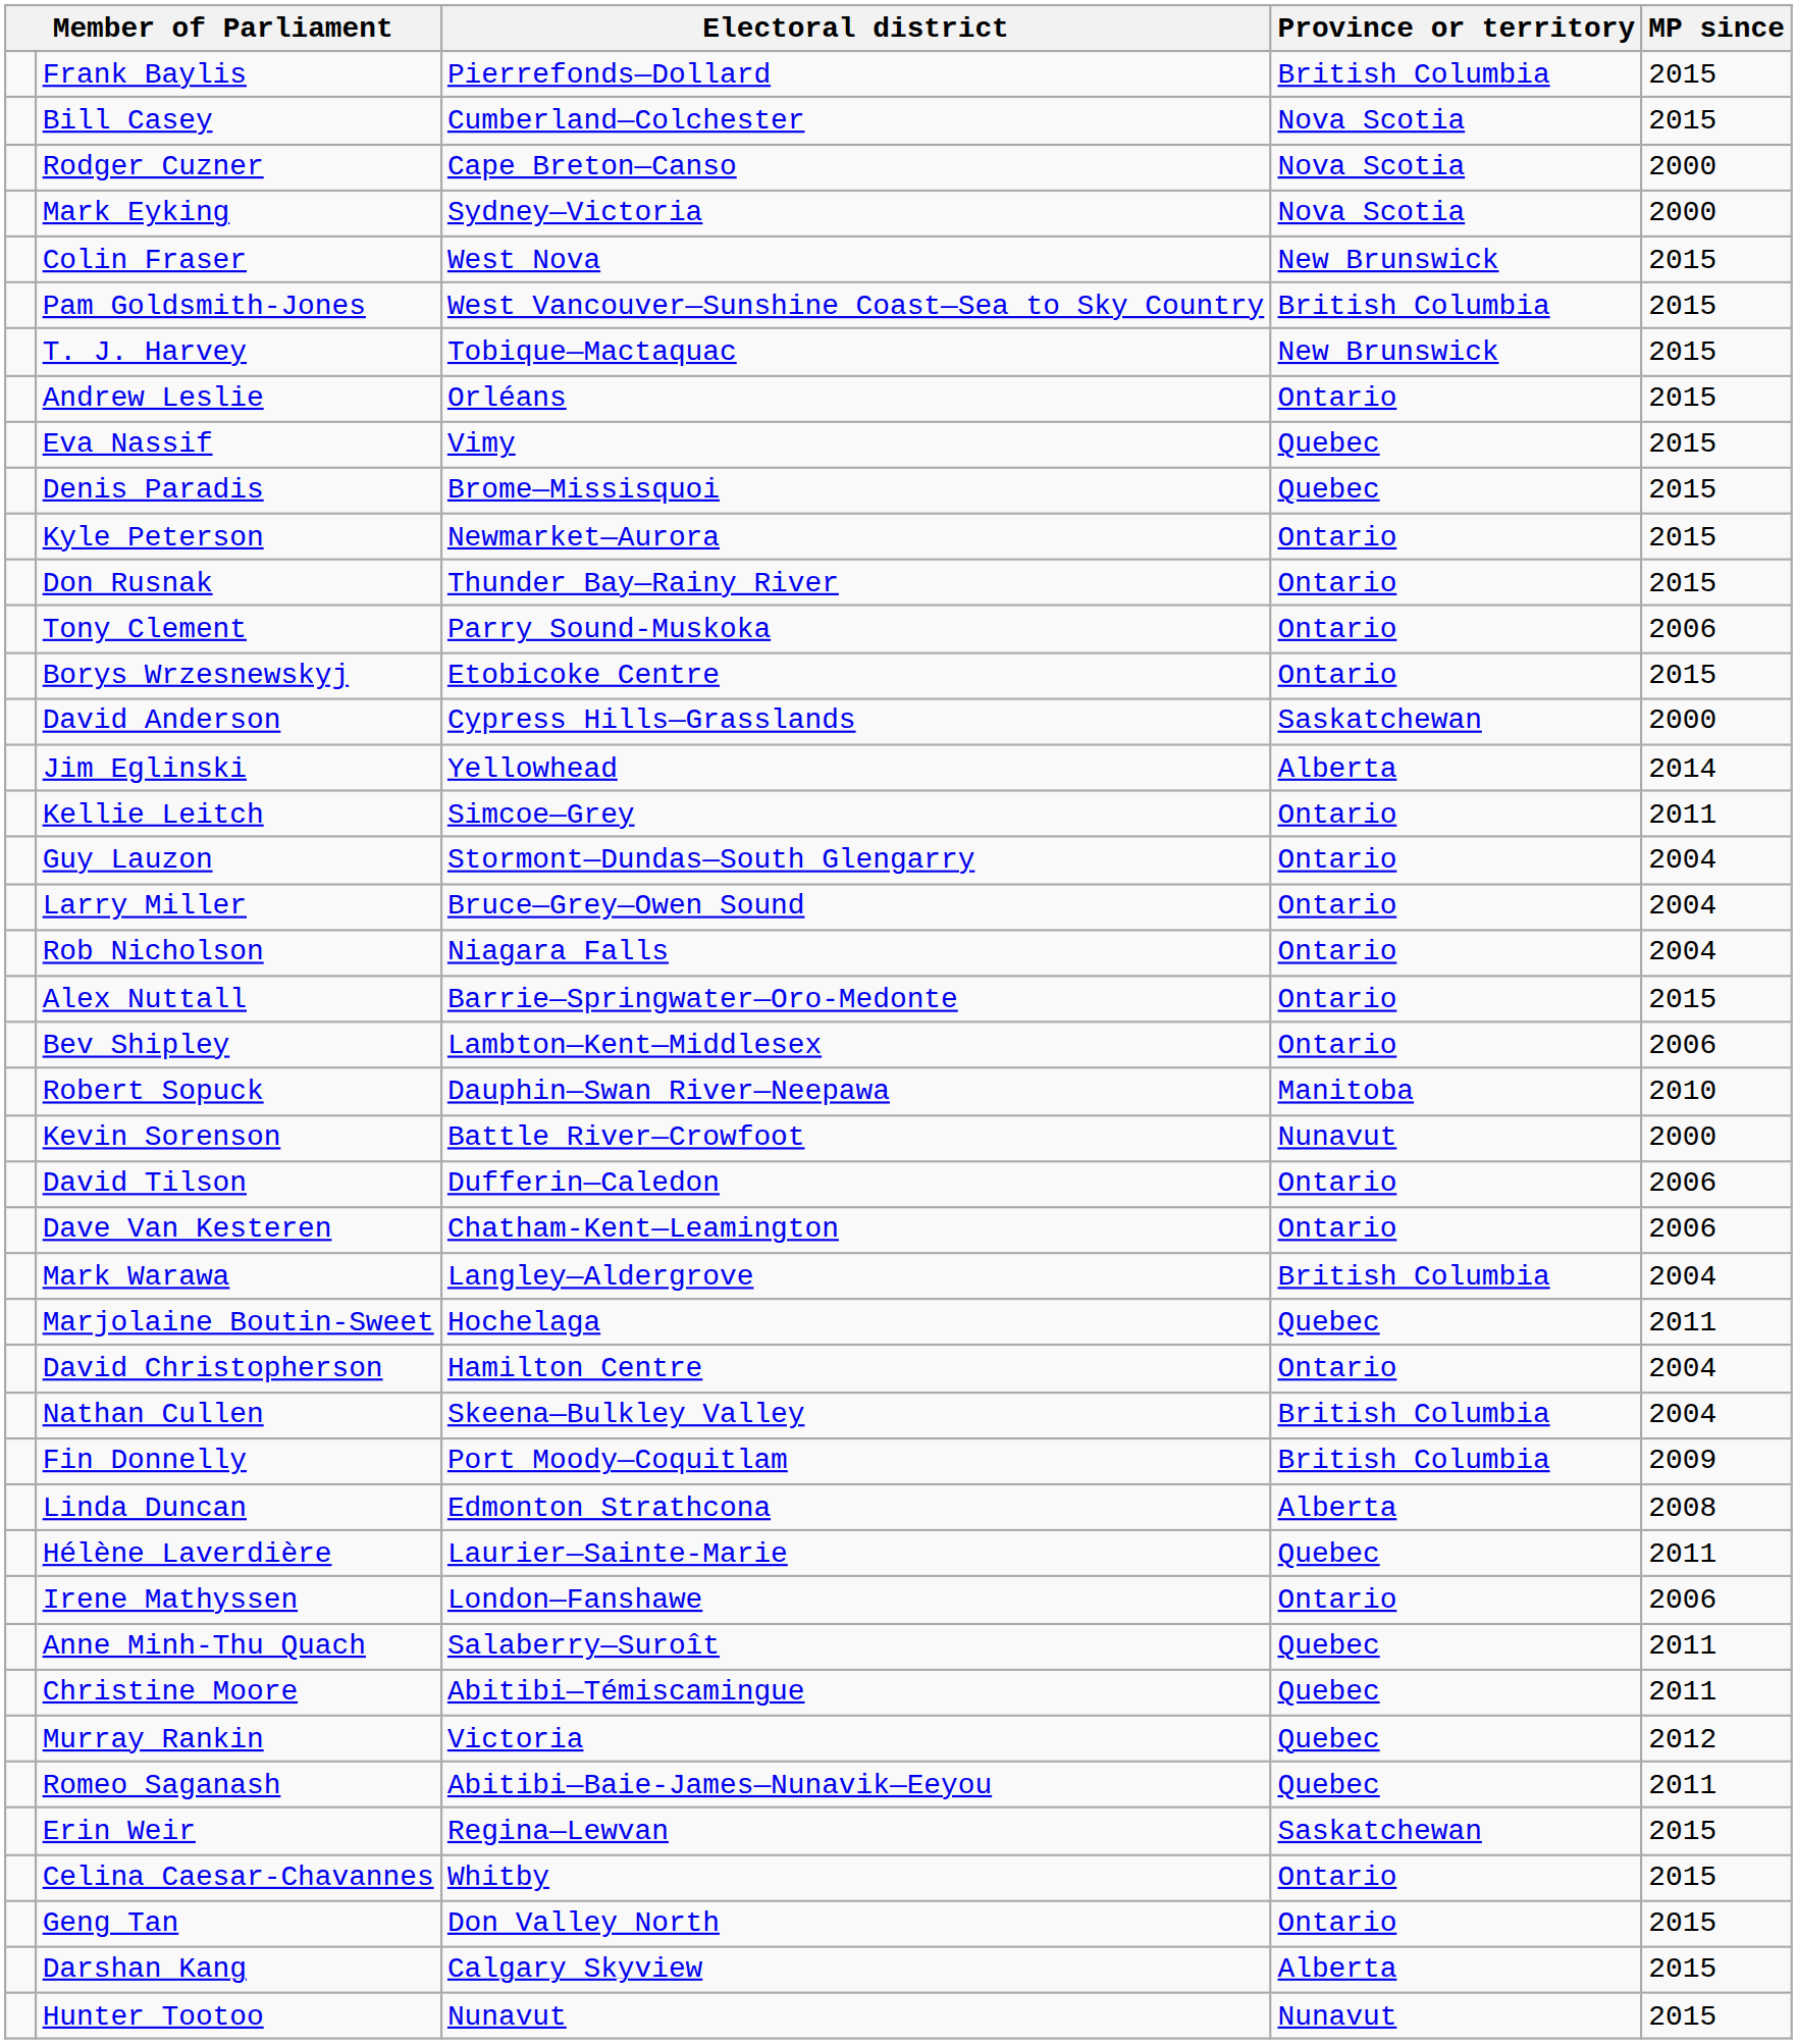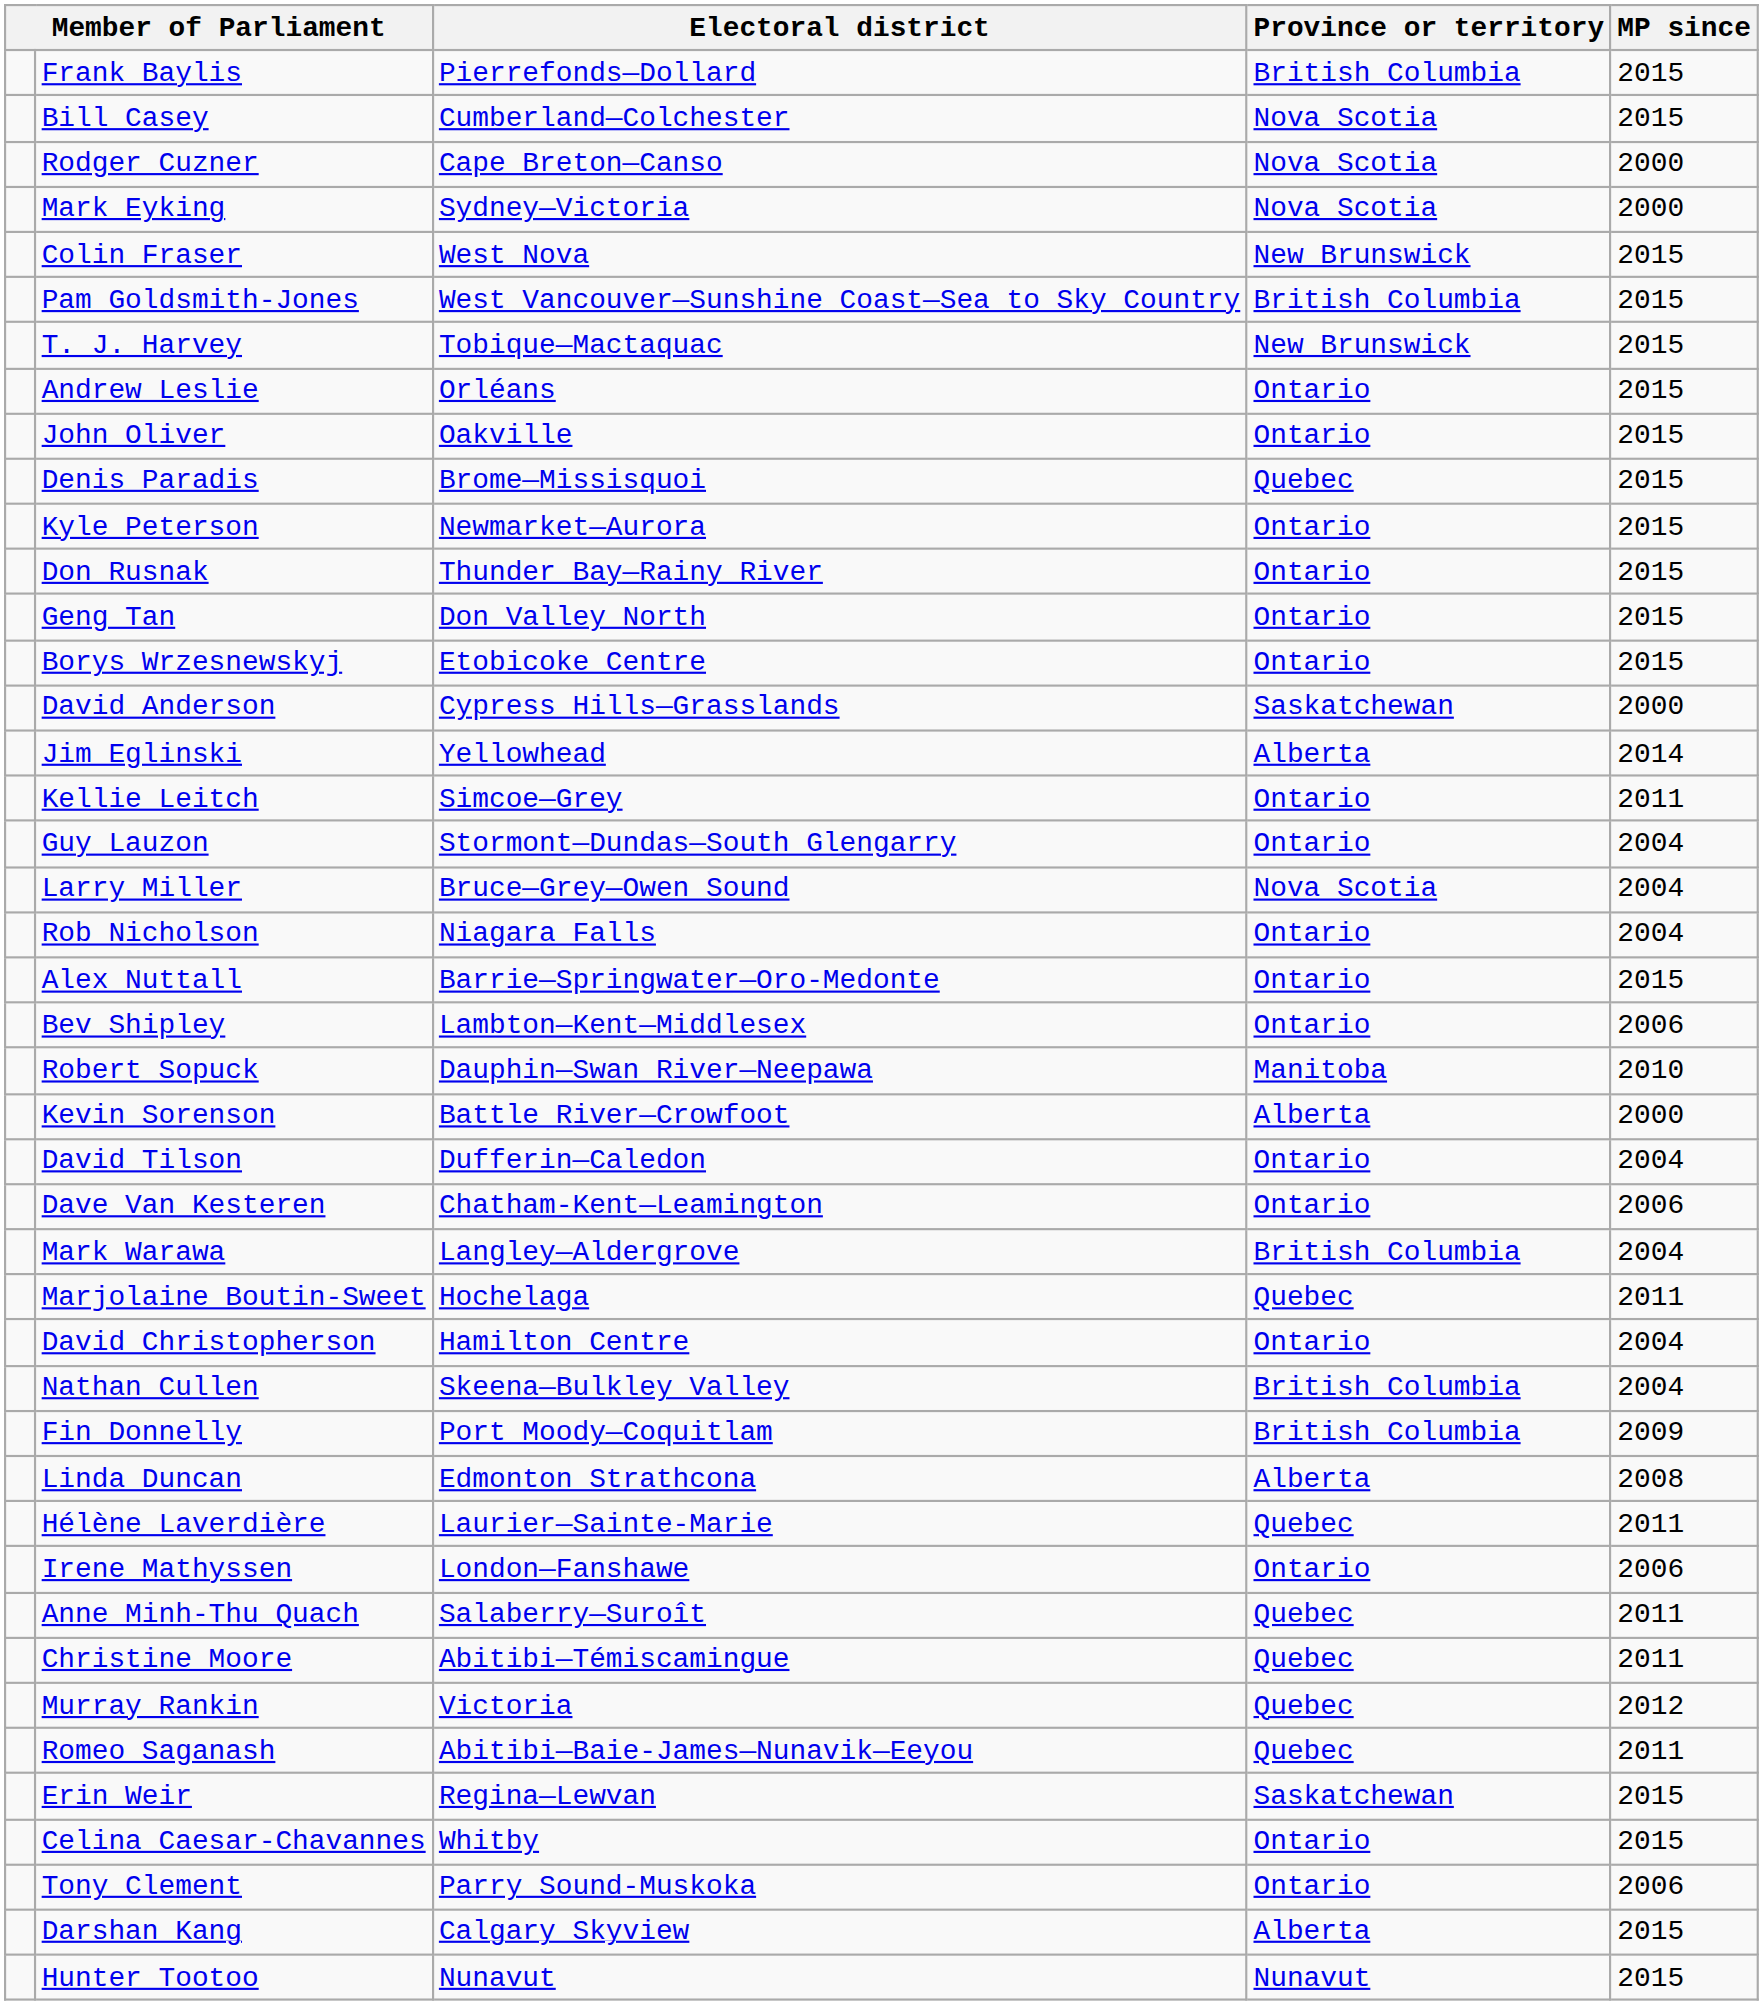- row: Eva Nassif | Vimy | Quebec | 2015
+ row: John Oliver | Oakville | Ontario | 2015
rows swapped: Geng Tan <-> Tony Clement
Larry Miller | Province or territory: Ontario -> Nova Scotia
Kevin Sorenson | Province or territory: Nunavut -> Alberta
David Tilson | MP since: 2006 -> 2004
